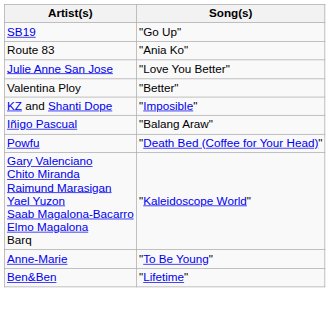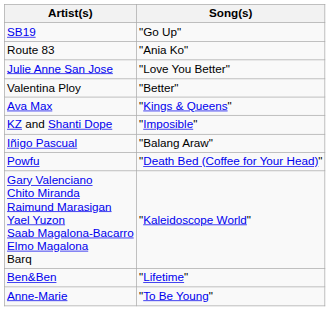+ row: Ava Max | "Kings & Queens"
rows swapped: Anne-Marie <-> Ben&Ben
